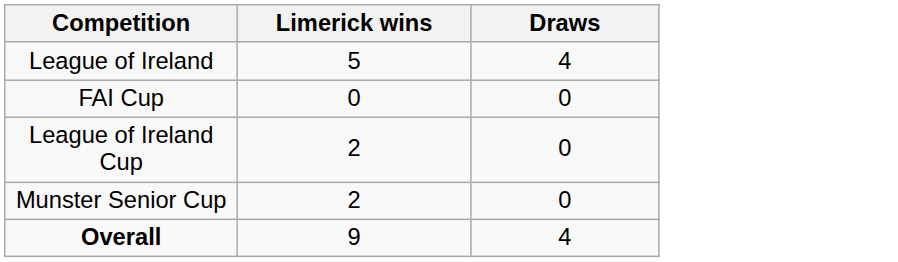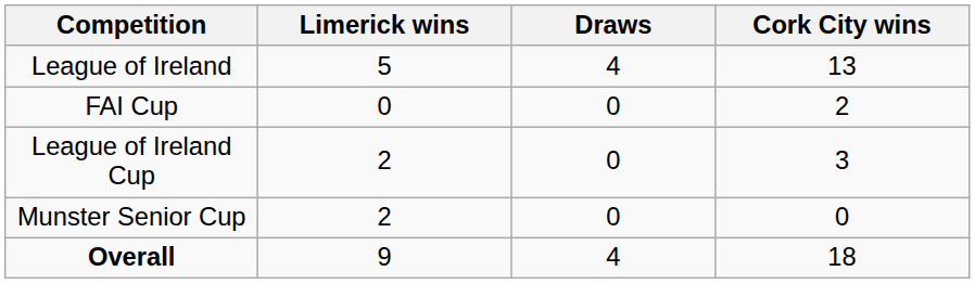+ column: Cork City wins | 13 | 2 | 3 | 0 | 18
